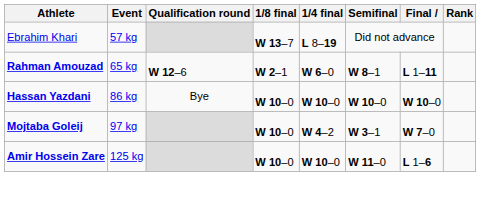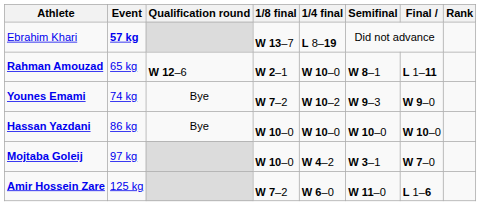Ebrahim Khari | Event: normal -> bold
Rahman Amouzad | 1/4 final: W 6–0 -> W 10–0
+ row: Younes Emami | 74 kg | Bye | W 7–2 | W 10–2 | W 9–3 | W 9–0
Amir Hossein Zare | 1/8 final: W 10–0 -> W 7–2
Amir Hossein Zare | 1/4 final: W 10–0 -> W 6–0
